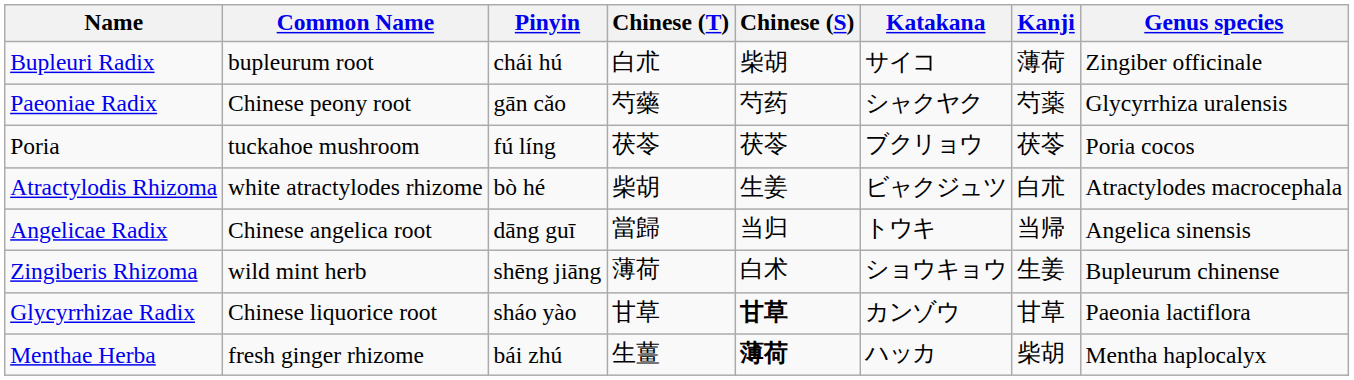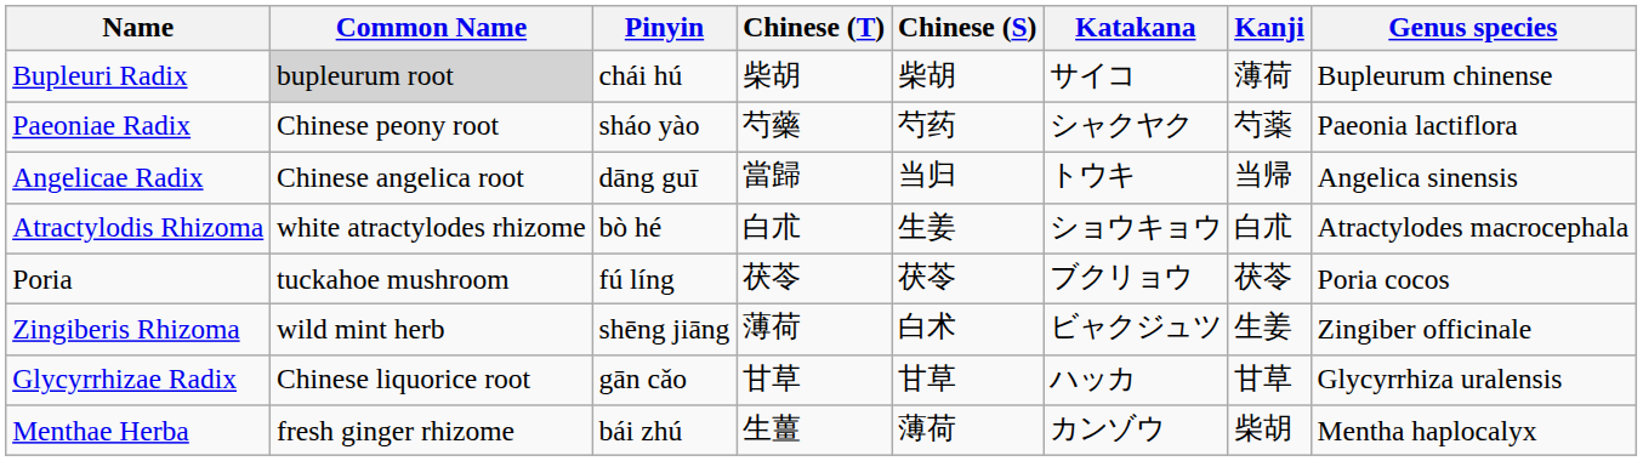Bupleuri Radix | Common Name: no background -> lightgrey background
Bupleuri Radix | Chinese (T): 白朮 -> 柴胡
Bupleuri Radix | Genus species: Zingiber officinale -> Bupleurum chinense
Paeoniae Radix | Pinyin: gān cǎo -> sháo yào
Paeoniae Radix | Genus species: Glycyrrhiza uralensis -> Paeonia lactiflora
rows swapped: Angelicae Radix <-> Poria
Atractylodis Rhizoma | Chinese (T): 柴胡 -> 白朮
Atractylodis Rhizoma | Katakana: ビャクジュツ -> ショウキョウ
Zingiberis Rhizoma | Katakana: ショウキョウ -> ビャクジュツ
Zingiberis Rhizoma | Genus species: Bupleurum chinense -> Zingiber officinale
Glycyrrhizae Radix | Pinyin: sháo yào -> gān cǎo
Glycyrrhizae Radix | Chinese (S): bold -> normal
Glycyrrhizae Radix | Katakana: カンゾウ -> ハッカ
Glycyrrhizae Radix | Genus species: Paeonia lactiflora -> Glycyrrhiza uralensis
Menthae Herba | Chinese (S): bold -> normal
Menthae Herba | Katakana: ハッカ -> カンゾウ
